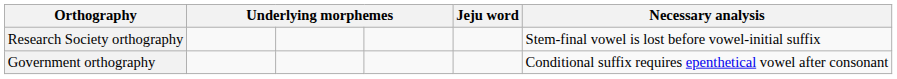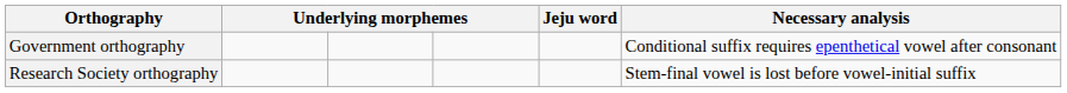rows swapped: Research Society orthography <-> Government orthography
